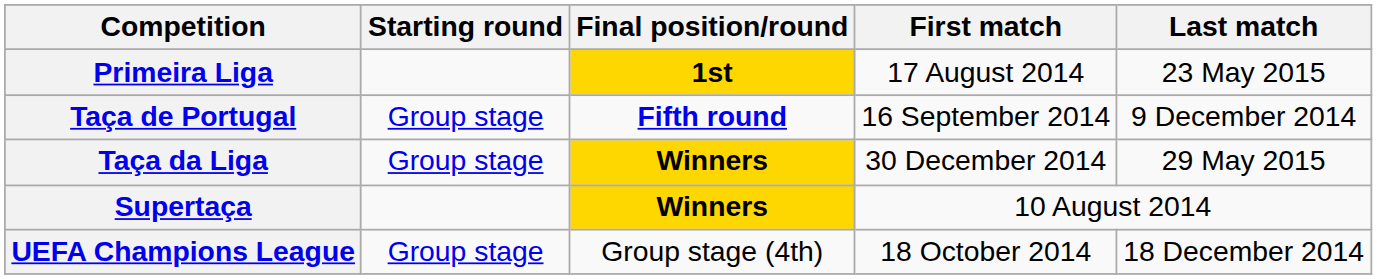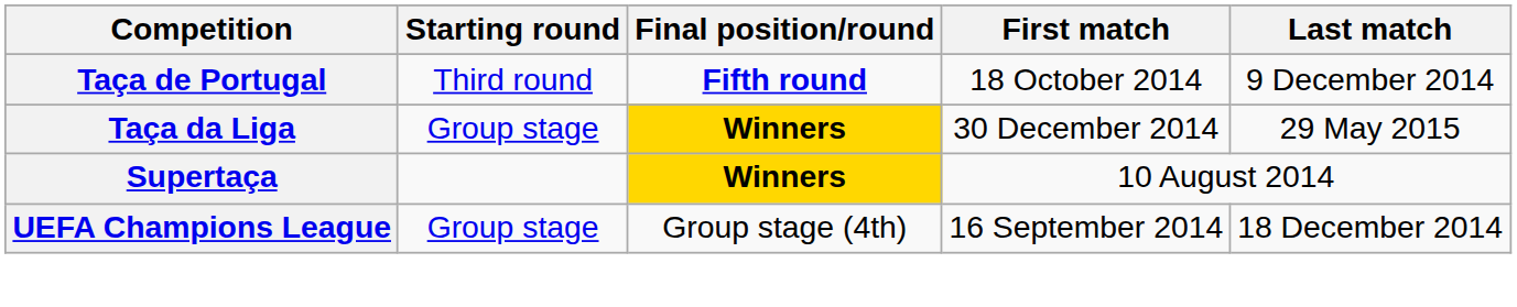- row: Primeira Liga | 1st | 17 August 2014 | 23 May 2015
Taça de Portugal | Starting round: Group stage -> Third round
Taça de Portugal | First match: 16 September 2014 -> 18 October 2014
UEFA Champions League | First match: 18 October 2014 -> 16 September 2014
